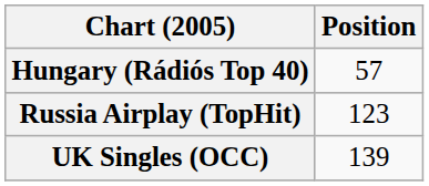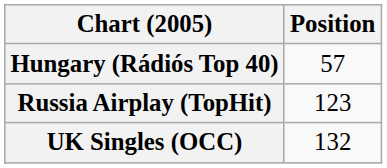UK Singles (OCC) | Position: 139 -> 132
